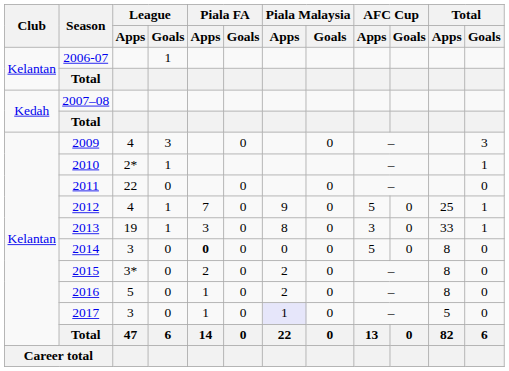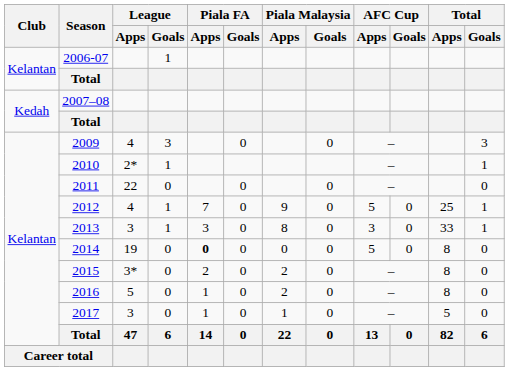2013 | League / Apps: 19 -> 3
2014 | League / Apps: 3 -> 19
2017 | Piala Malaysia / Apps: lavender background -> no background
